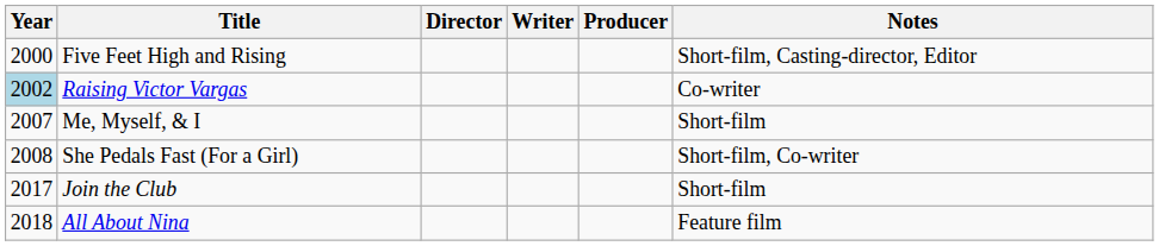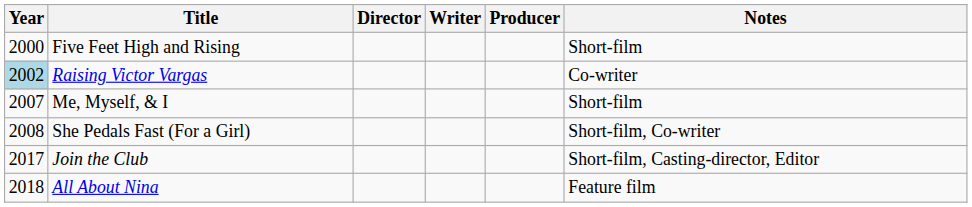Five Feet High and Rising | Notes: Short-film, Casting-director, Editor -> Short-film
Join the Club | Notes: Short-film -> Short-film, Casting-director, Editor
